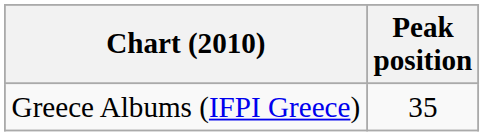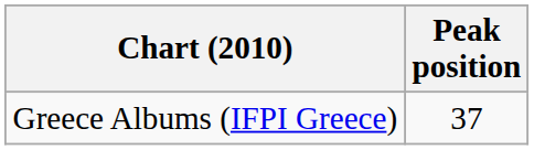Greece Albums (IFPI Greece) | Peak position: 35 -> 37
